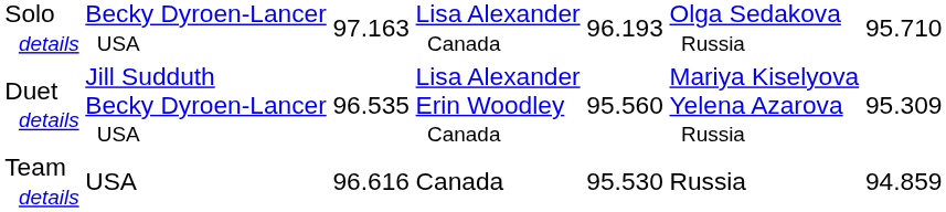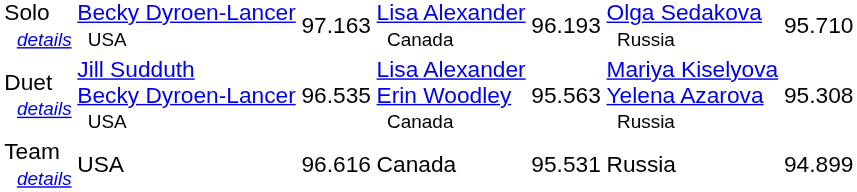Duet details | column 5: 95.560 -> 95.563
Duet details | column 7: 95.309 -> 95.308
Team details | column 5: 95.530 -> 95.531
Team details | column 7: 94.859 -> 94.899
